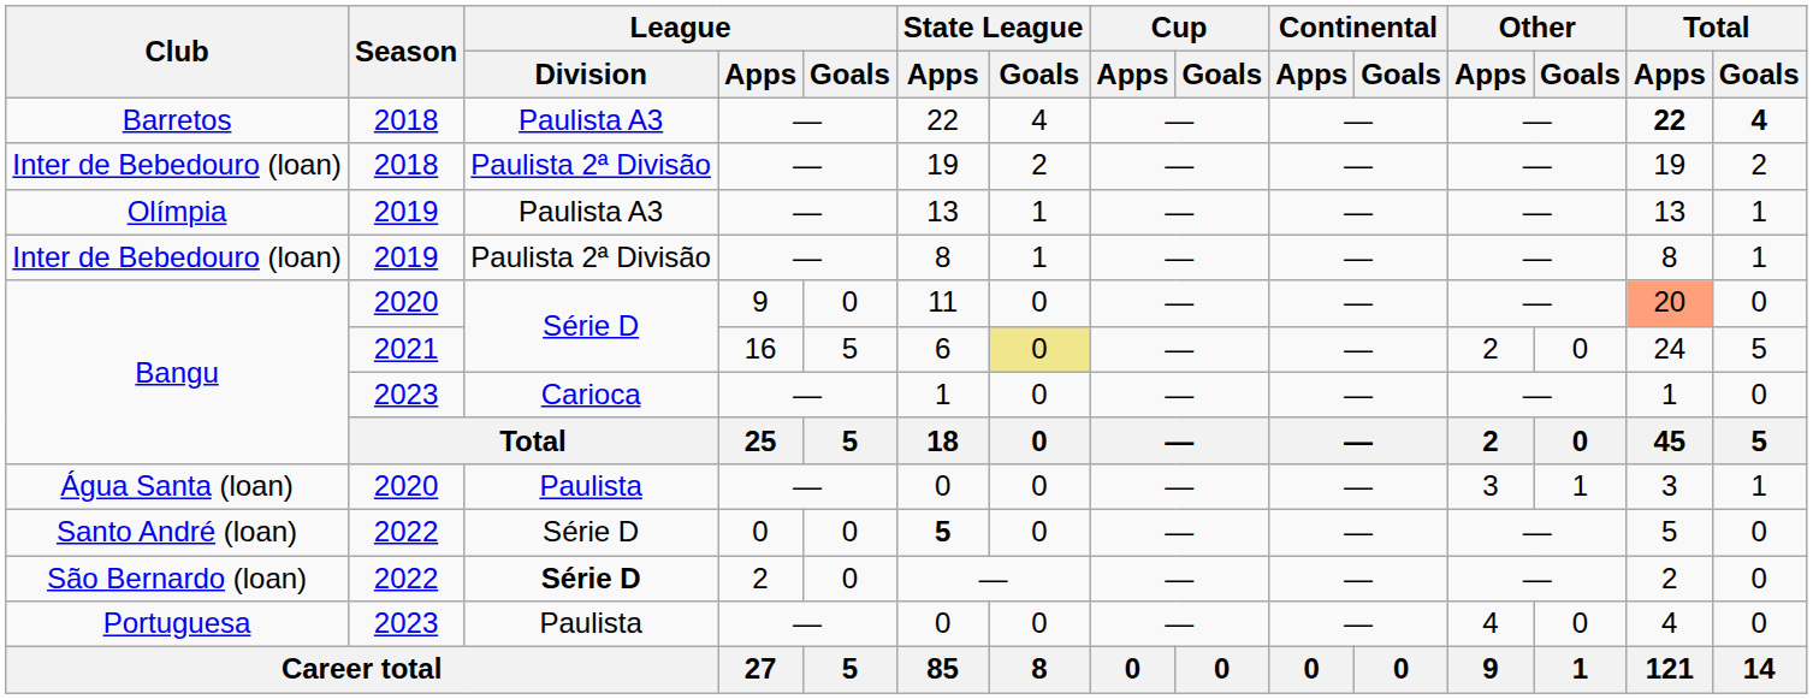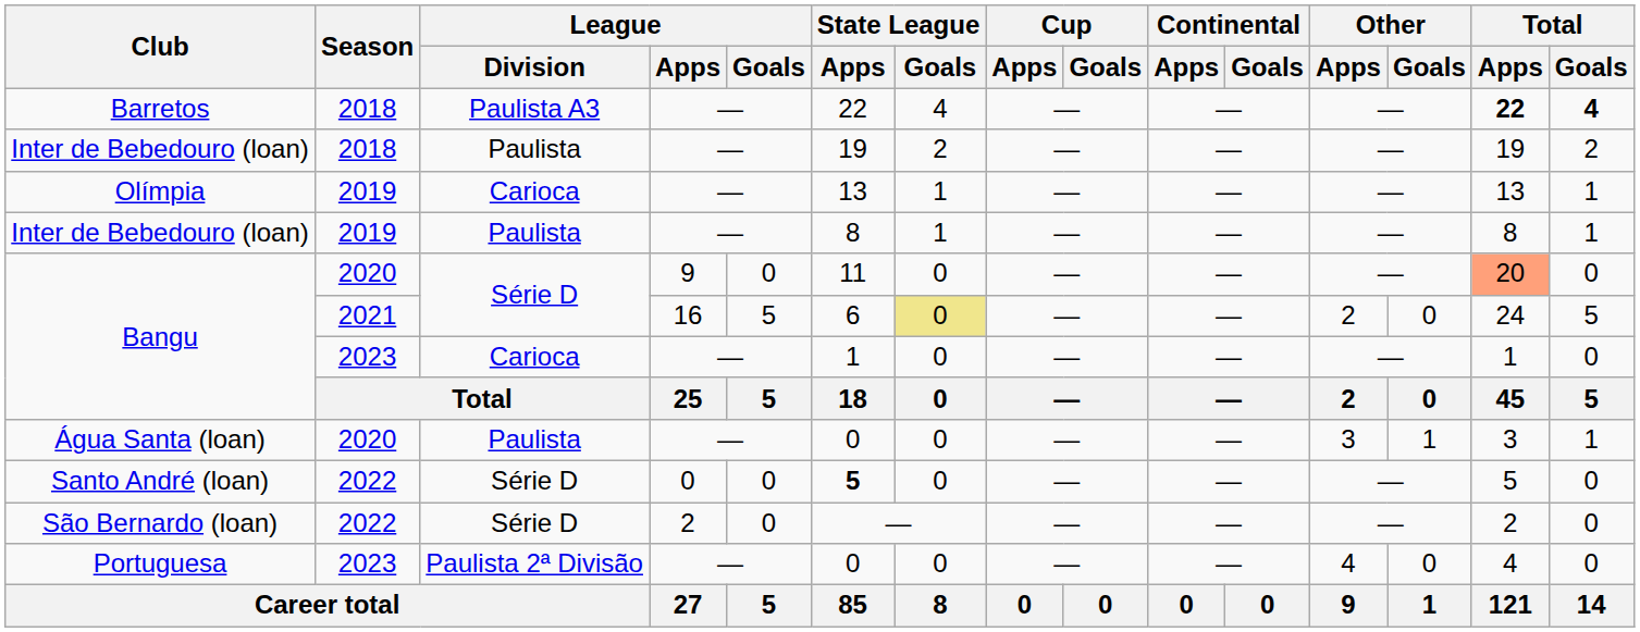Inter de Bebedouro (loan) / 2018 | League / Division: Paulista 2ª Divisão -> Paulista
Olímpia | League / Division: Paulista A3 -> Carioca
Inter de Bebedouro (loan) / 2019 | League / Division: Paulista 2ª Divisão -> Paulista
São Bernardo (loan) | League / Division: bold -> normal
Portuguesa | League / Division: Paulista -> Paulista 2ª Divisão
